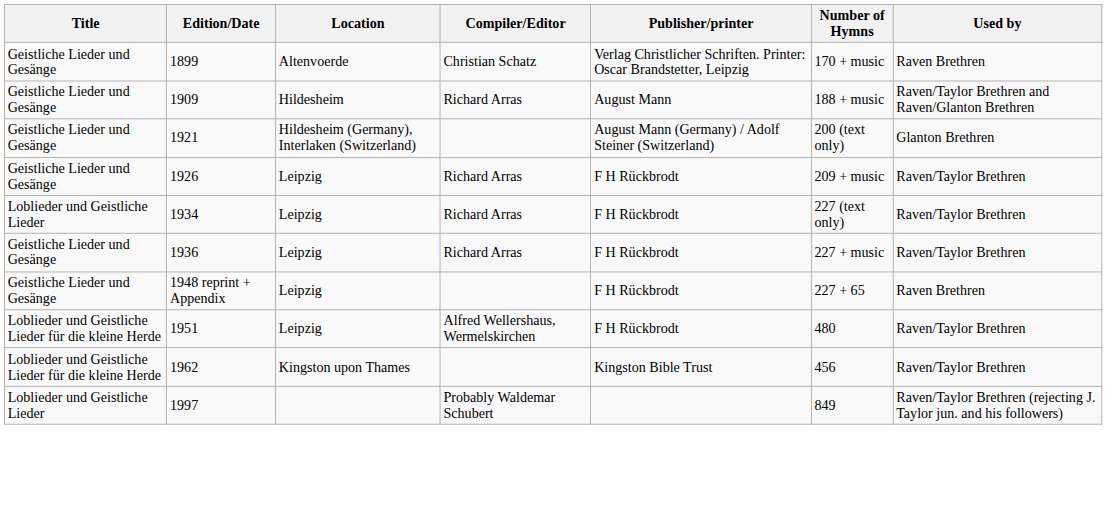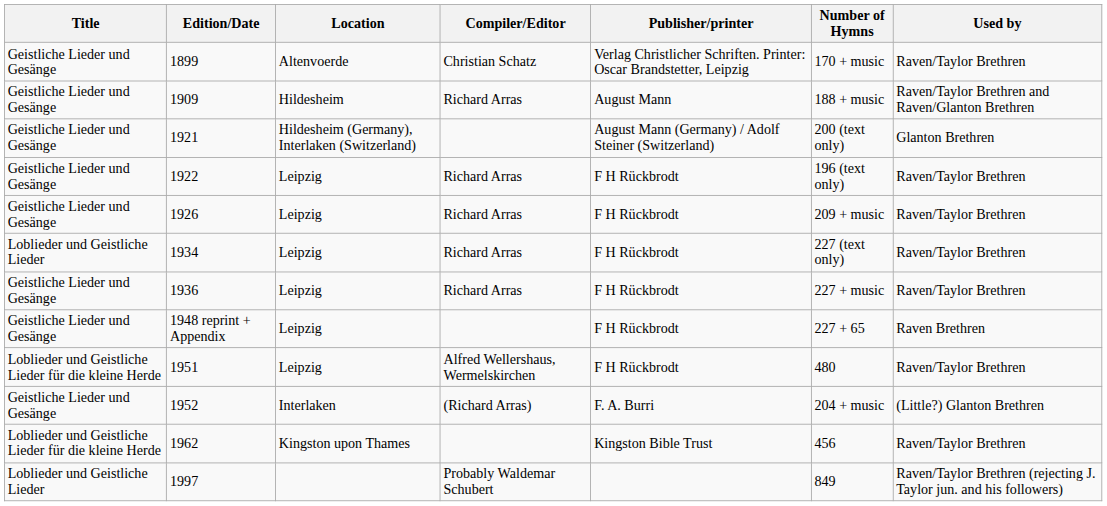1899 | Used by: Raven Brethren -> Raven/Taylor Brethren
+ row: Geistliche Lieder und Gesänge | 1922 | Leipzig | Richard Arras | F H Rückbrodt | 196 (text only) | Raven/Taylor Brethren
+ row: Geistliche Lieder und Gesänge | 1952 | Interlaken | (Richard Arras) | F. A. Burri | 204 + music | (Little?) Glanton Brethren
